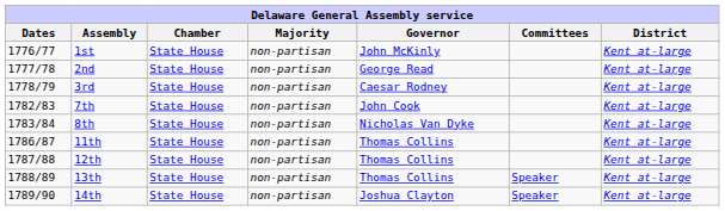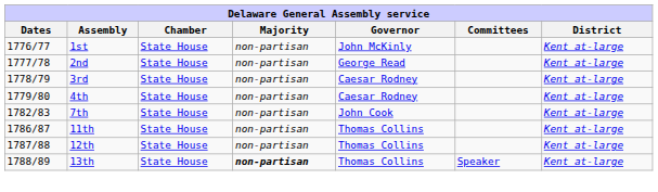+ row: 1779/80 | 4th | State House | non-partisan | Caesar Rodney | Kent at-large
- row: 1783/84 | 8th | State House | non-partisan | Nicholas Van Dyke | Kent at-large
13th | Majority: normal -> bold
- row: 1789/90 | 14th | State House | non-partisan | Joshua Clayton | Speaker | Kent at-large
